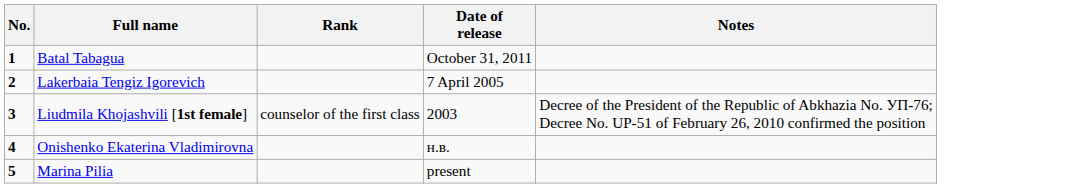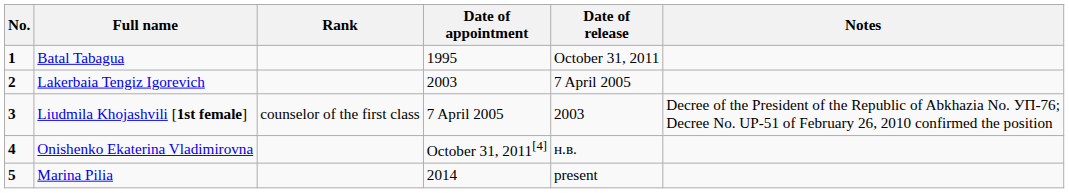+ column: Date of appointment | 1995 | 2003 | 7 April 2005 | October 31, 2011[4] | 2014
